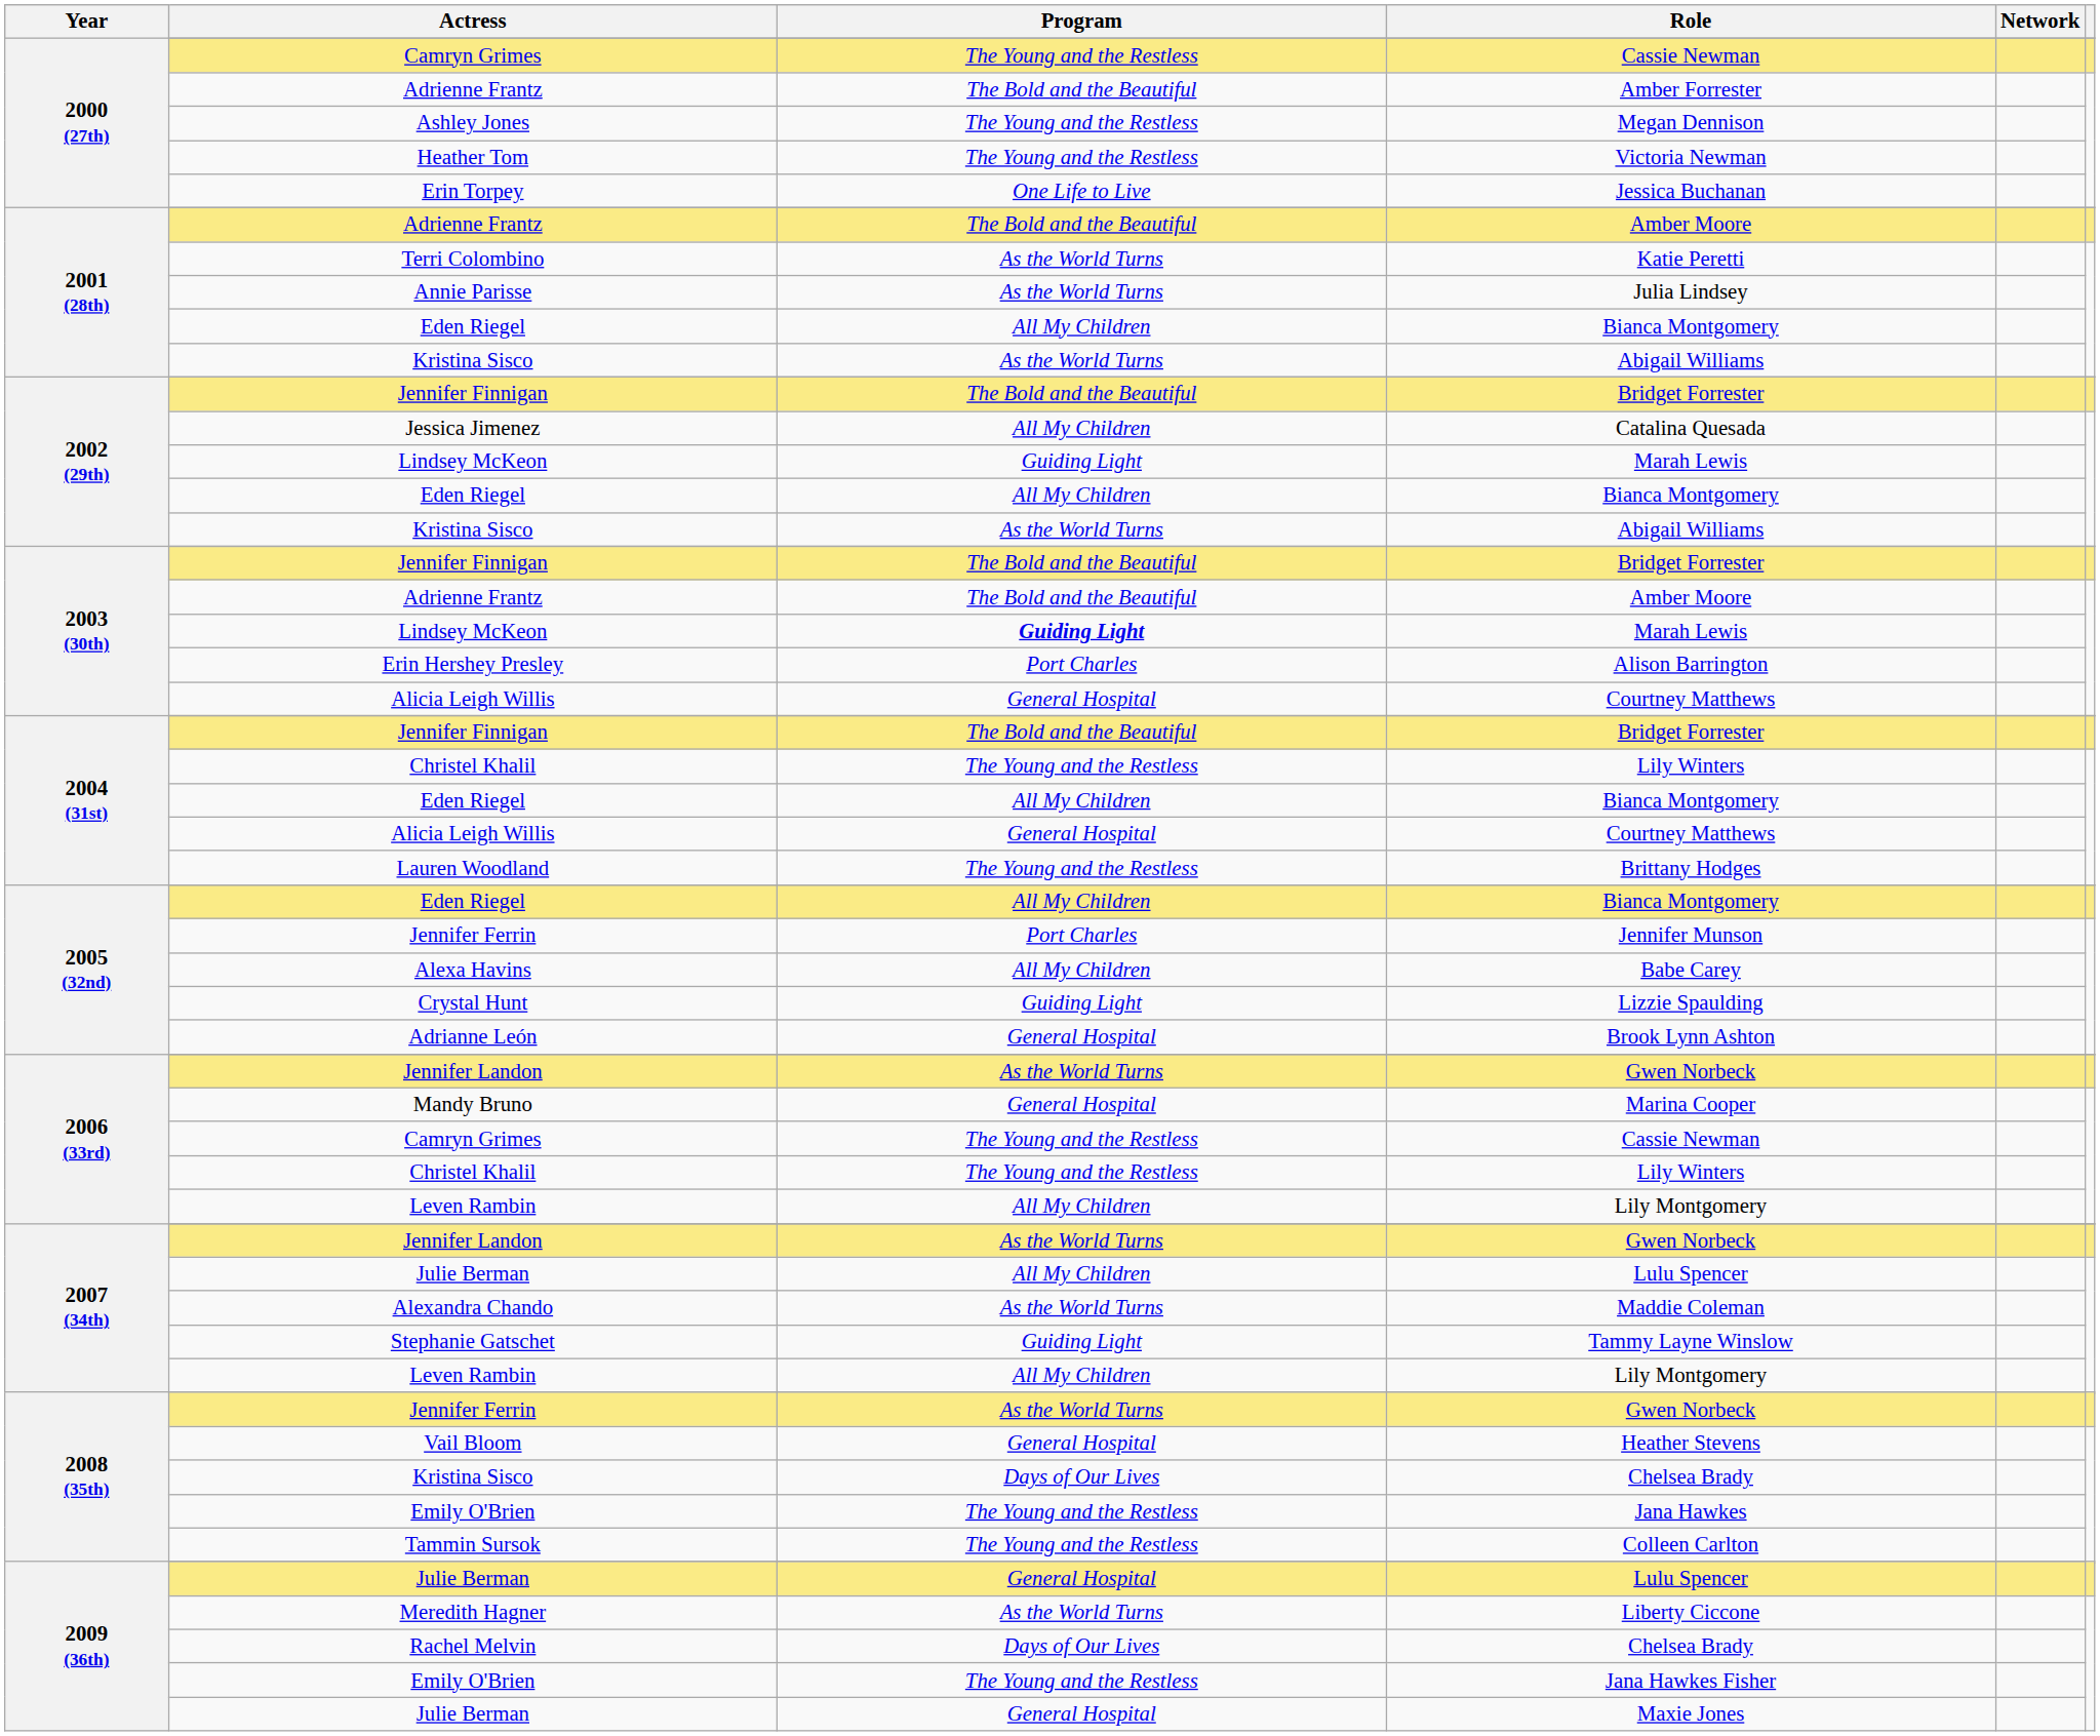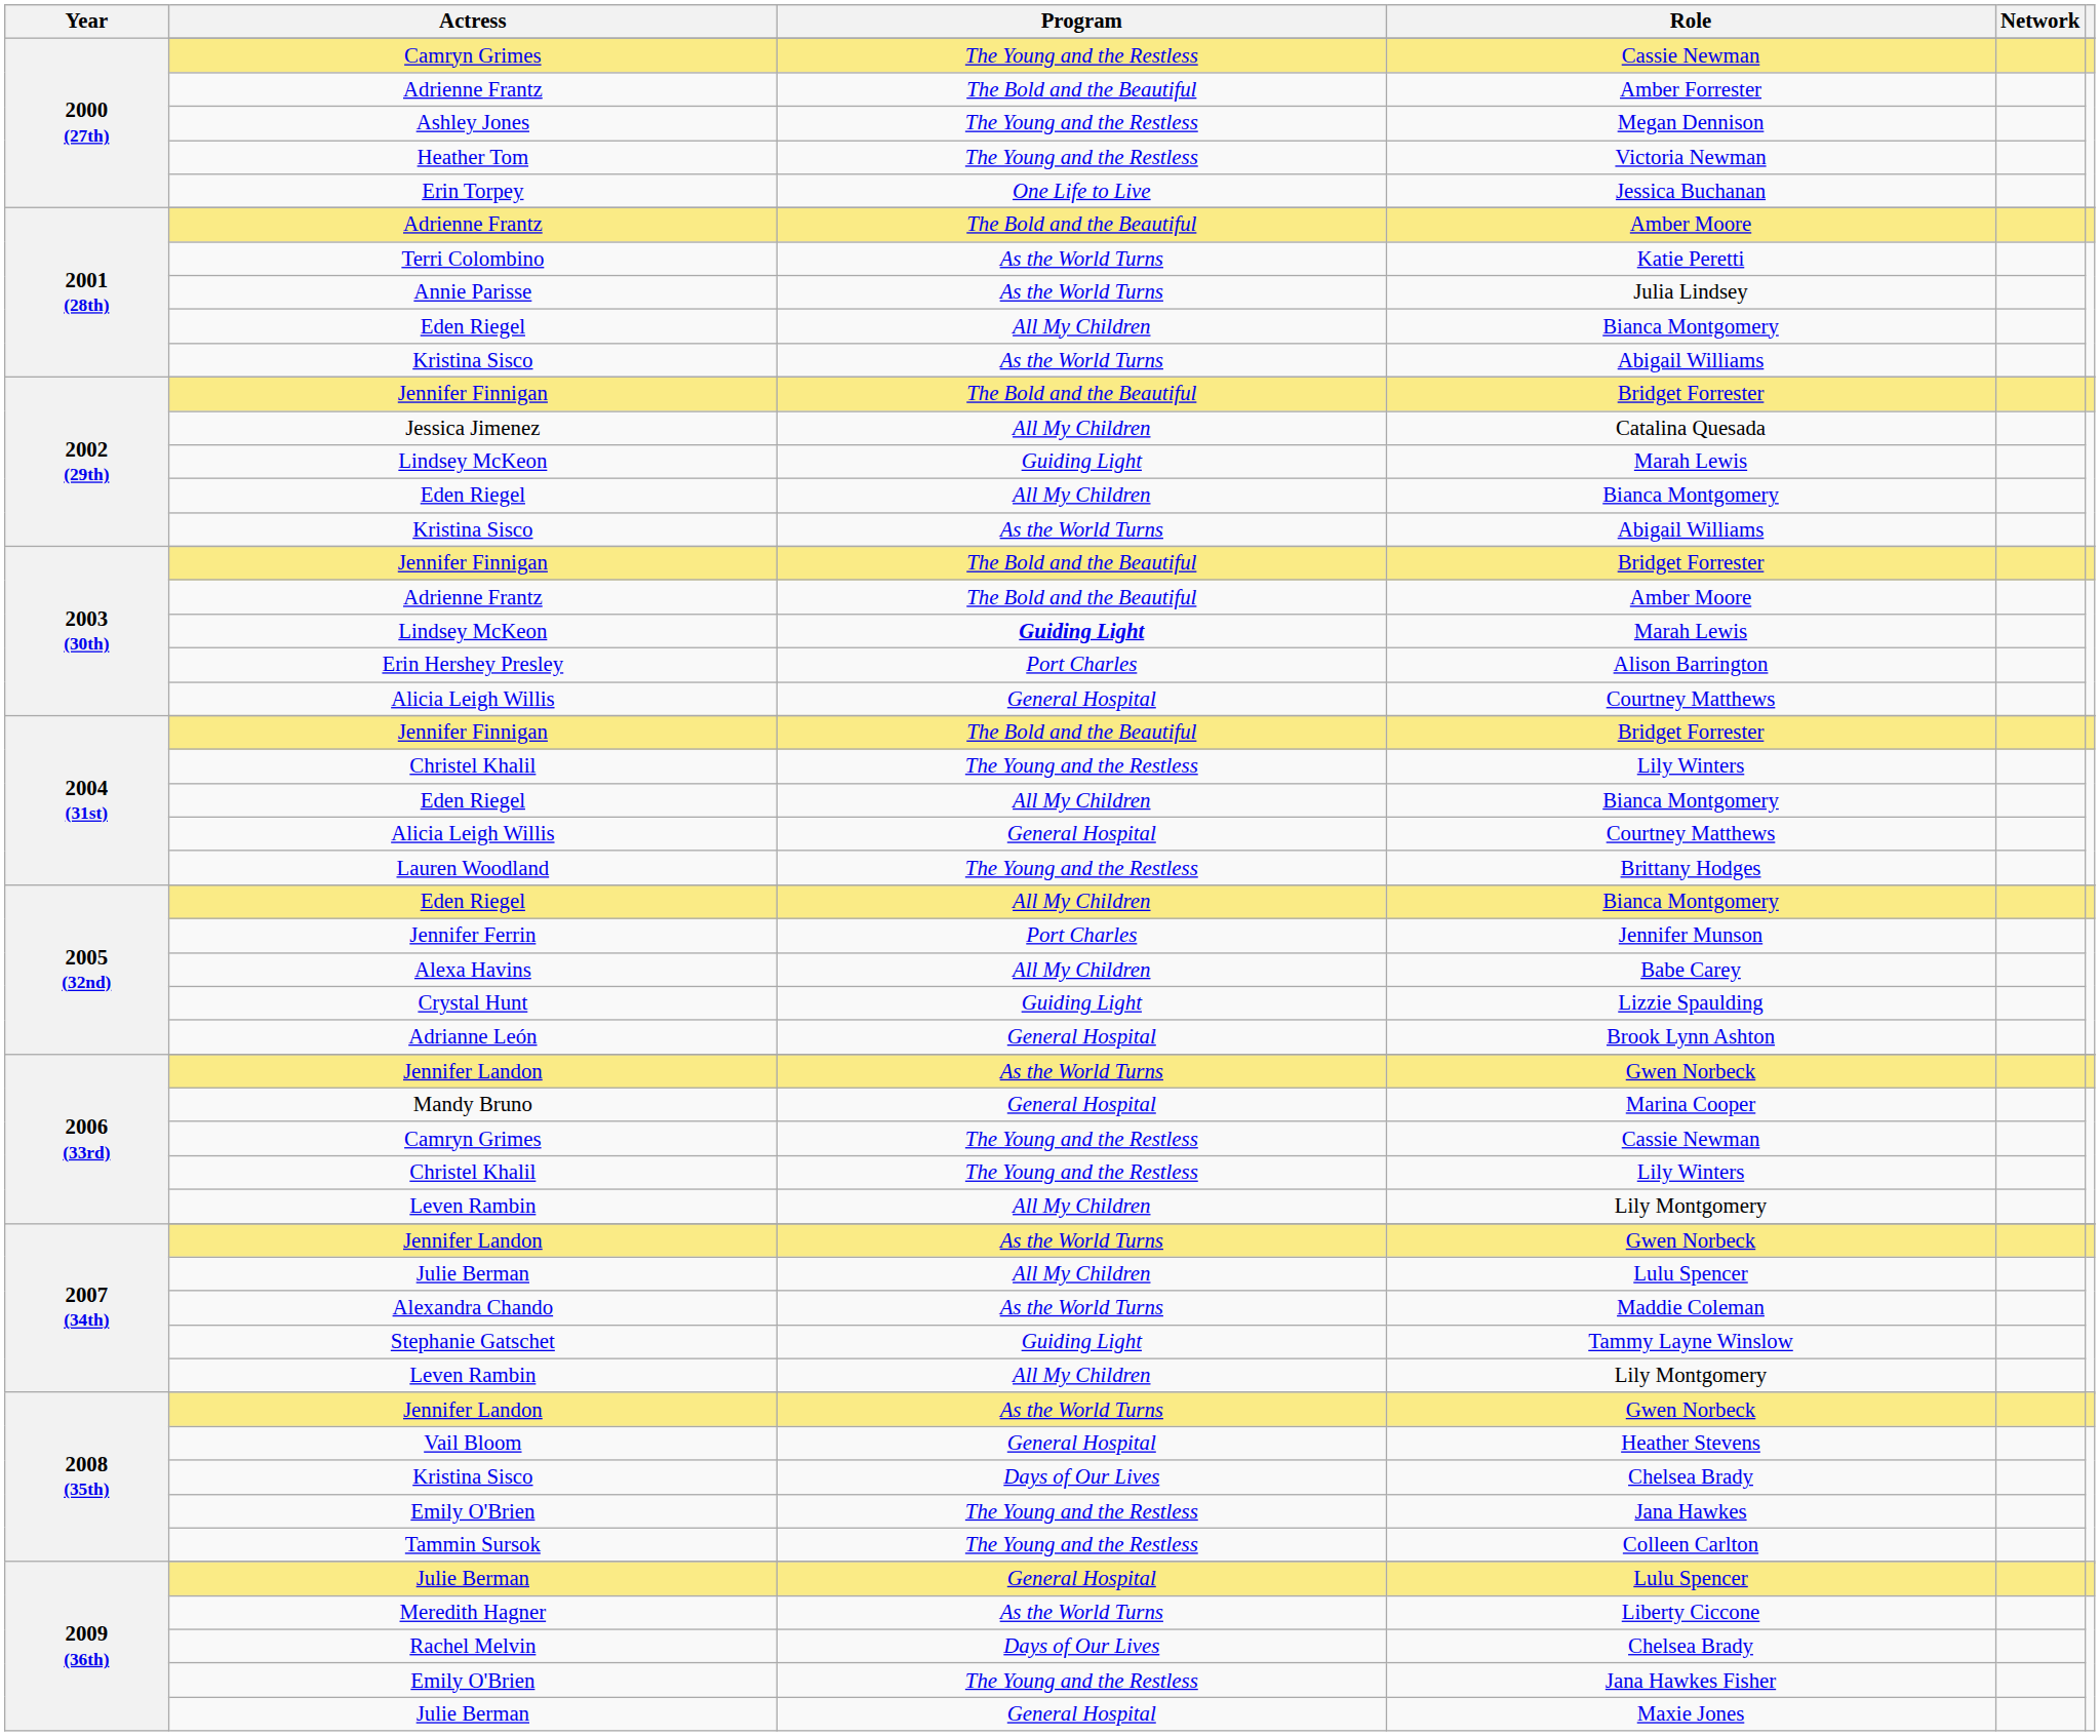2008 (35th) / Gwen Norbeck | Actress: Jennifer Ferrin -> Jennifer Landon
